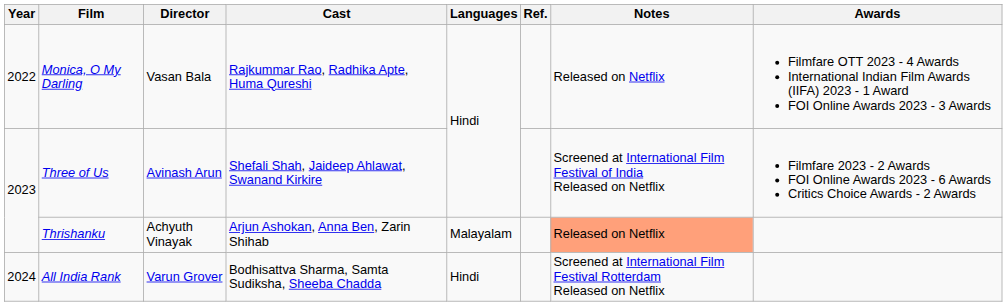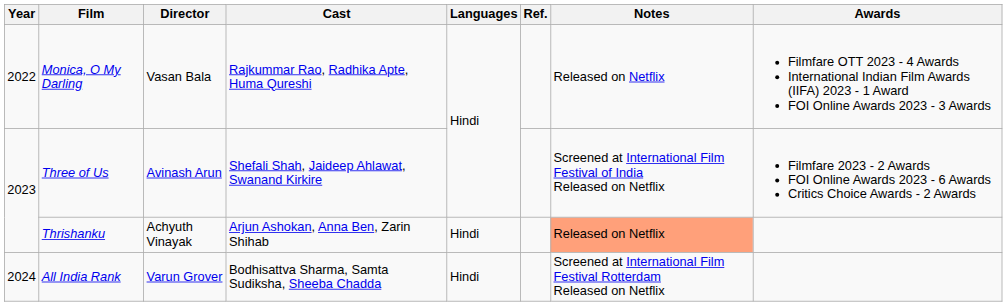Thrishanku | Languages: Malayalam -> Hindi
